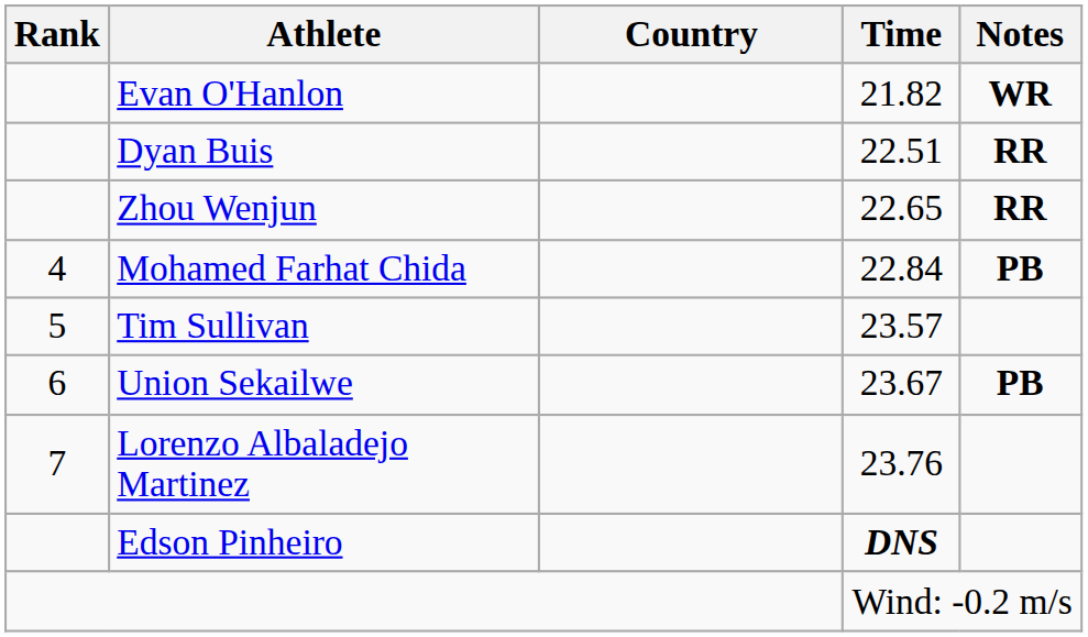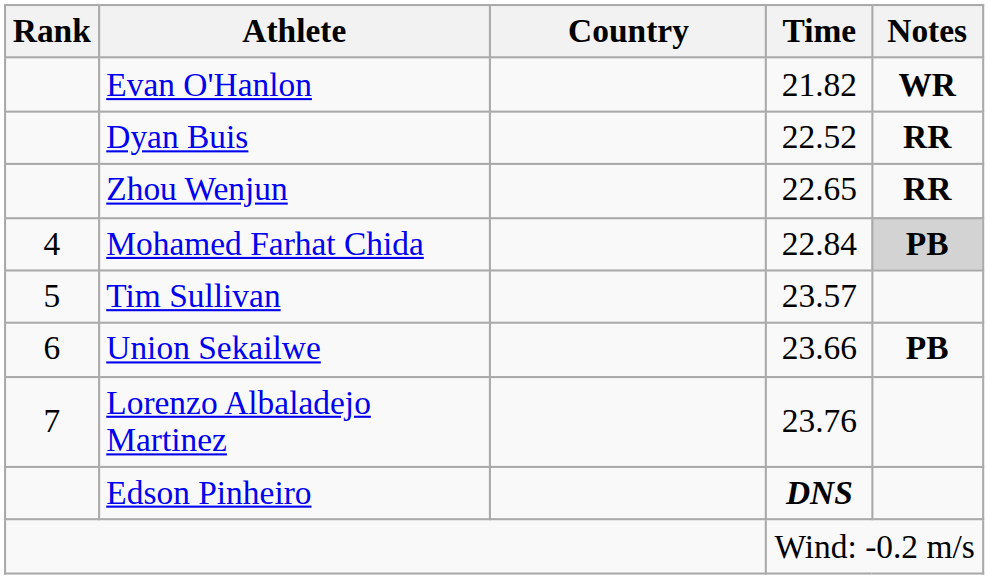Dyan Buis | Time: 22.51 -> 22.52
Mohamed Farhat Chida | Notes: no background -> lightgrey background
Union Sekailwe | Time: 23.67 -> 23.66
